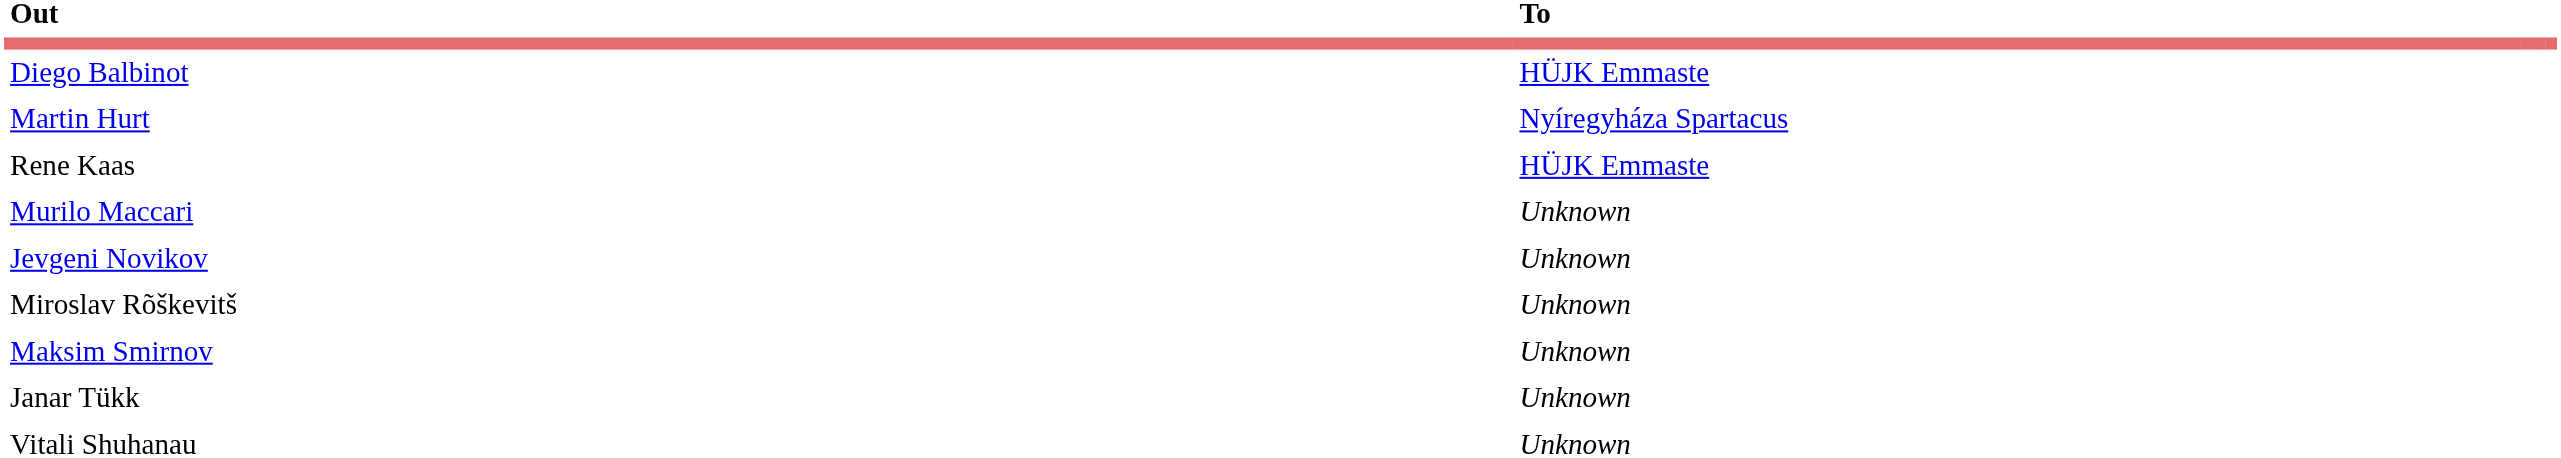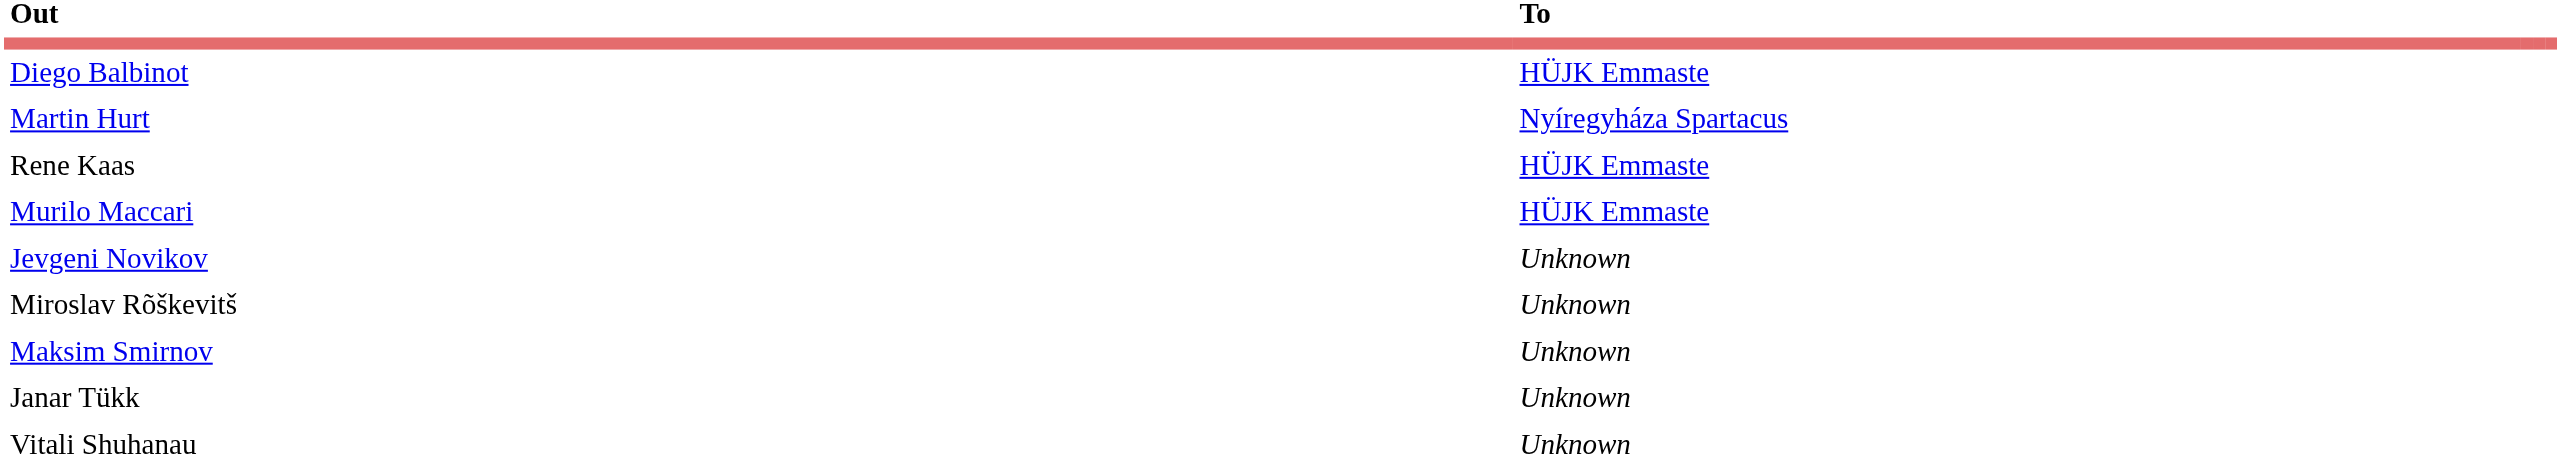Murilo Maccari | To: Unknown -> HÜJK Emmaste
